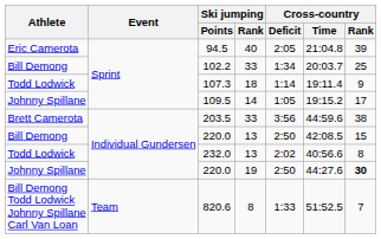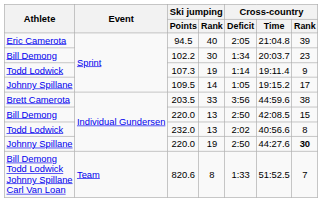102.2 | Ski jumping / Rank: 33 -> 30
102.2 | Cross-country / Rank: 25 -> 23
107.3 | Ski jumping / Rank: 18 -> 19
